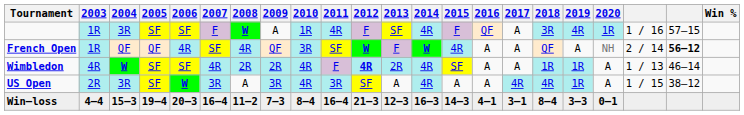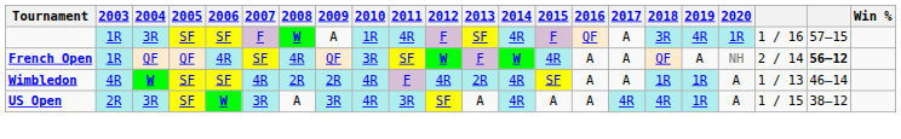Wimbledon | 2012: bold -> normal
- row: Win–loss | 4–4 | 15–3 | 19–4 | 20–3 | 16–4 | 11–2 | 7–3 | 8–4 | 16–4 | 21–3 | 12–3 | 16–3 | 14–3 | 4–1 | 3–1 | 8–4 | 3–3 | 0–1
